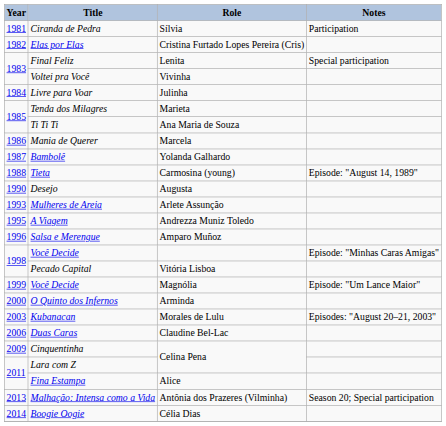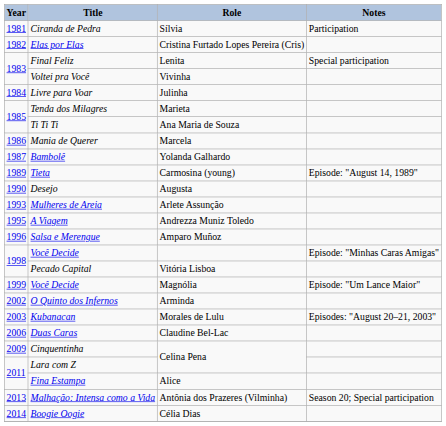Tieta | Year: 1988 -> 1989
O Quinto dos Infernos | Year: 2000 -> 2002
